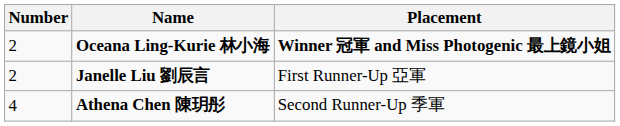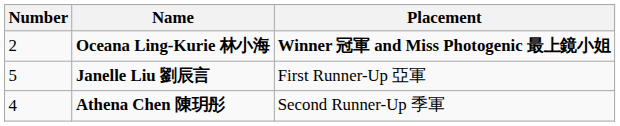Janelle Liu 劉辰言 | Number: 2 -> 5
